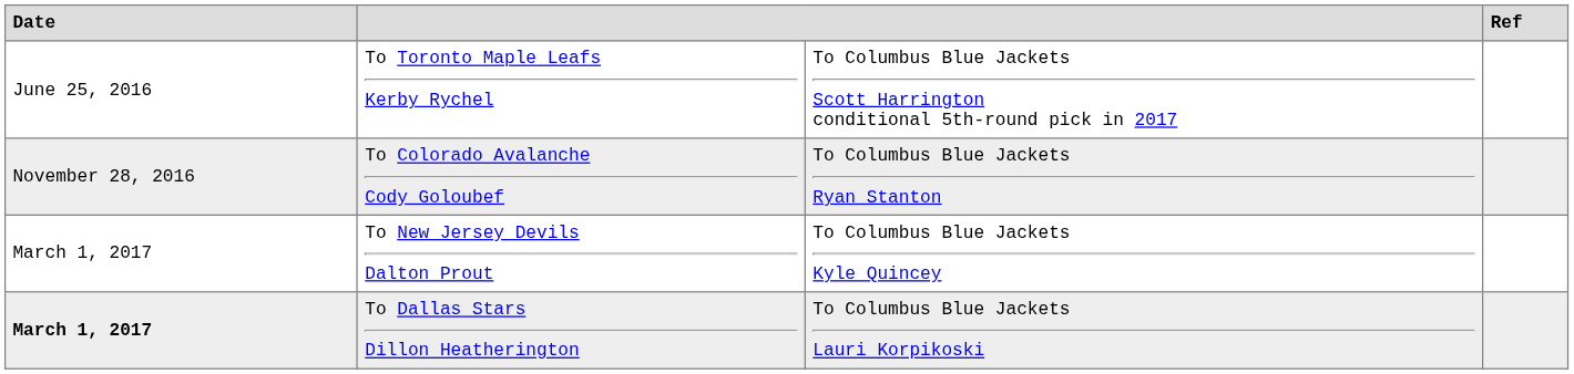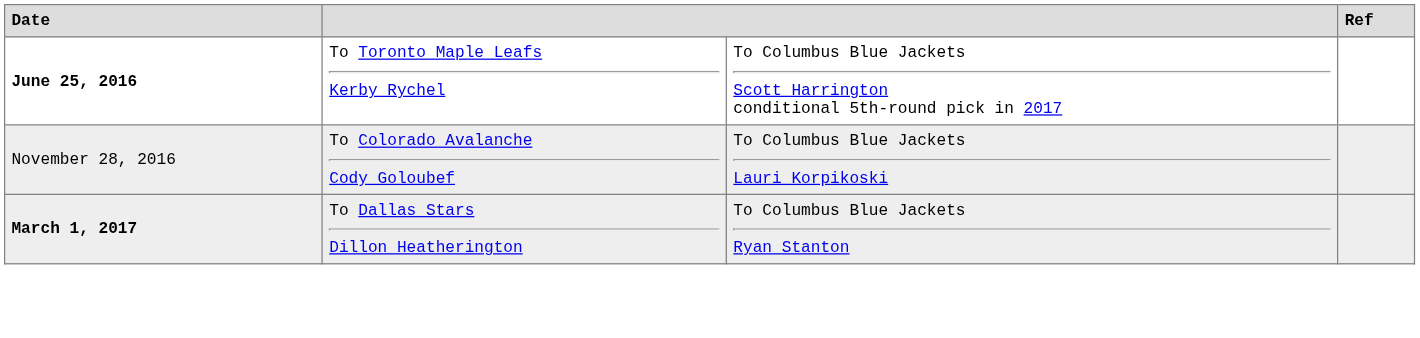To Toronto Maple Leafs Kerby Rychel | Date: normal -> bold
To Colorado Avalanche Cody Goloubef | column 3: To Columbus Blue Jackets Ryan Stanton -> To Columbus Blue Jackets Lauri Korpikoski
- row: March 1, 2017 | To New Jersey Devils Dalton Prout | To Columbus Blue Jackets Kyle Quincey
To Dallas Stars Dillon Heatherington | column 3: To Columbus Blue Jackets Lauri Korpikoski -> To Columbus Blue Jackets Ryan Stanton
